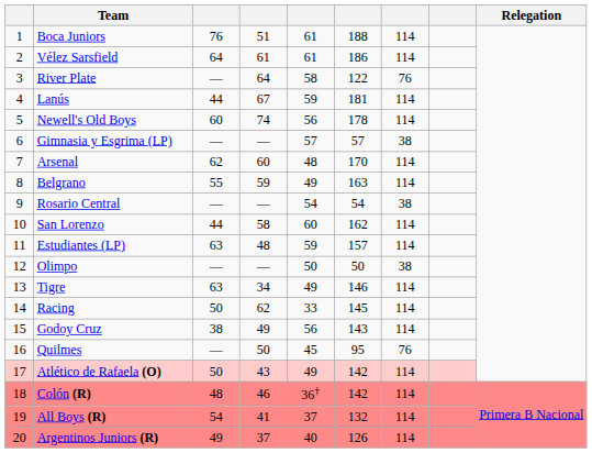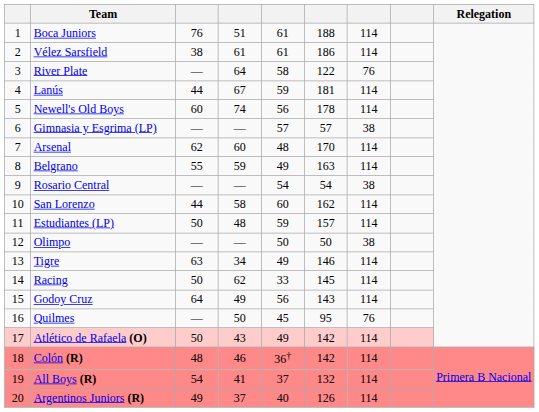Vélez Sarsfield | column 3: 64 -> 38
Estudiantes (LP) | column 3: 63 -> 50
Godoy Cruz | column 3: 38 -> 64
